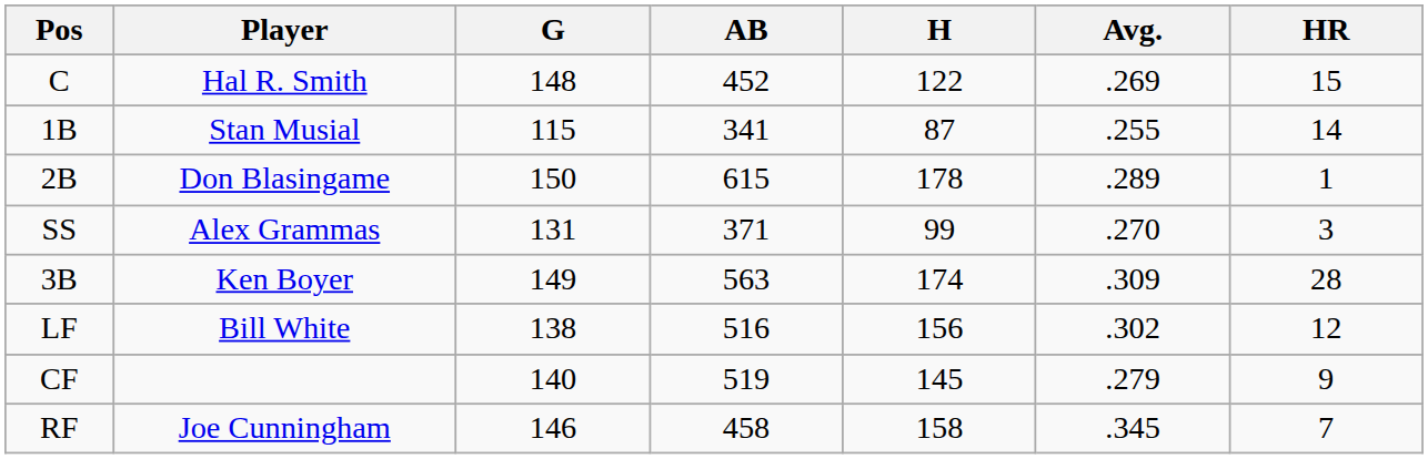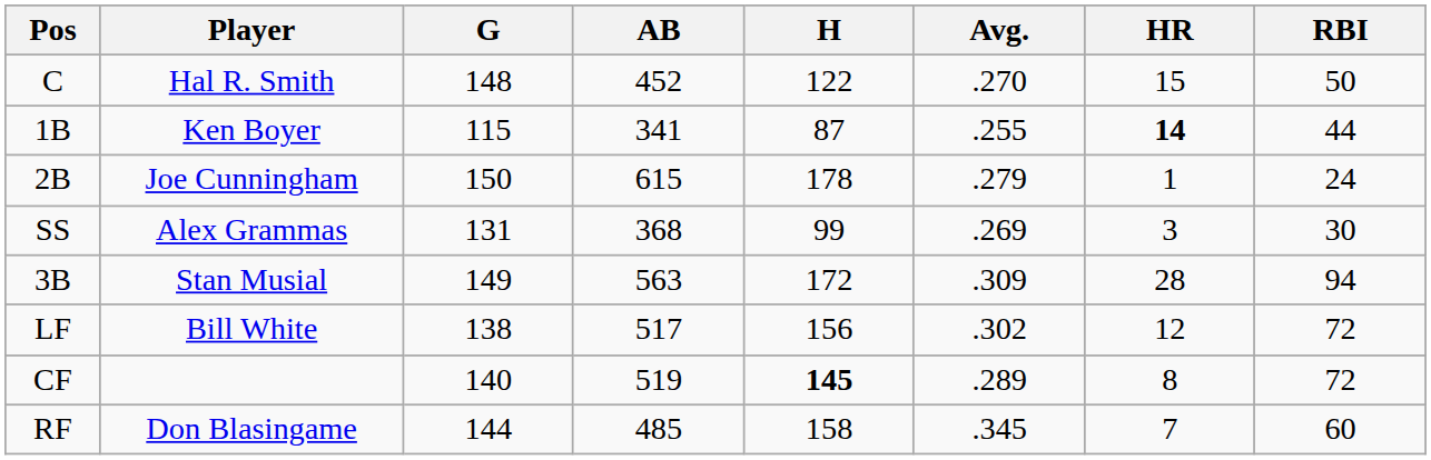+ column: RBI | 50 | 44 | 24 | 30 | 94 | 72 | 72 | 60
C | Avg.: .269 -> .270
1B | Player: Stan Musial -> Ken Boyer
1B | HR: normal -> bold
2B | Player: Don Blasingame -> Joe Cunningham
2B | Avg.: .289 -> .279
SS | AB: 371 -> 368
SS | Avg.: .270 -> .269
3B | Player: Ken Boyer -> Stan Musial
3B | H: 174 -> 172
LF | AB: 516 -> 517
CF | H: normal -> bold
CF | Avg.: .279 -> .289
CF | HR: 9 -> 8
RF | Player: Joe Cunningham -> Don Blasingame
RF | G: 146 -> 144
RF | AB: 458 -> 485
